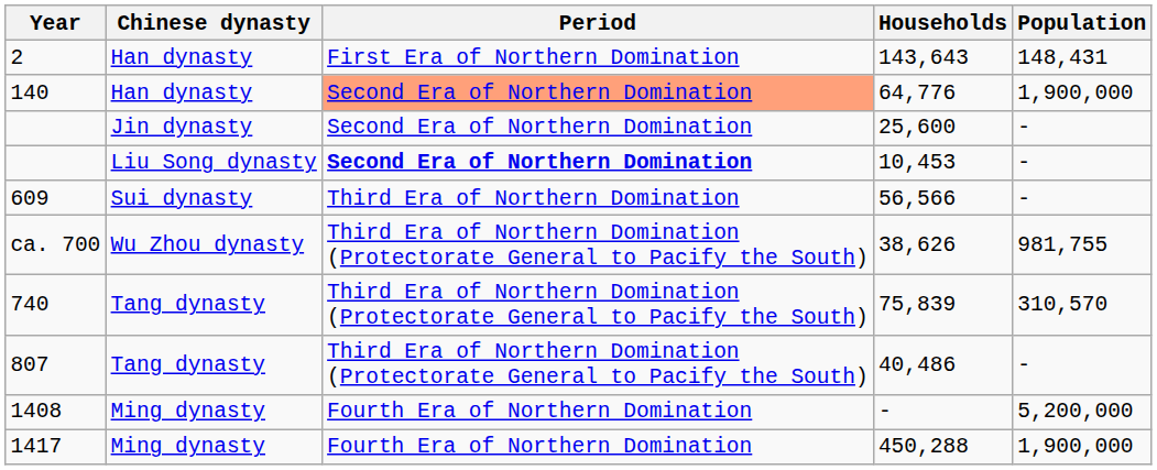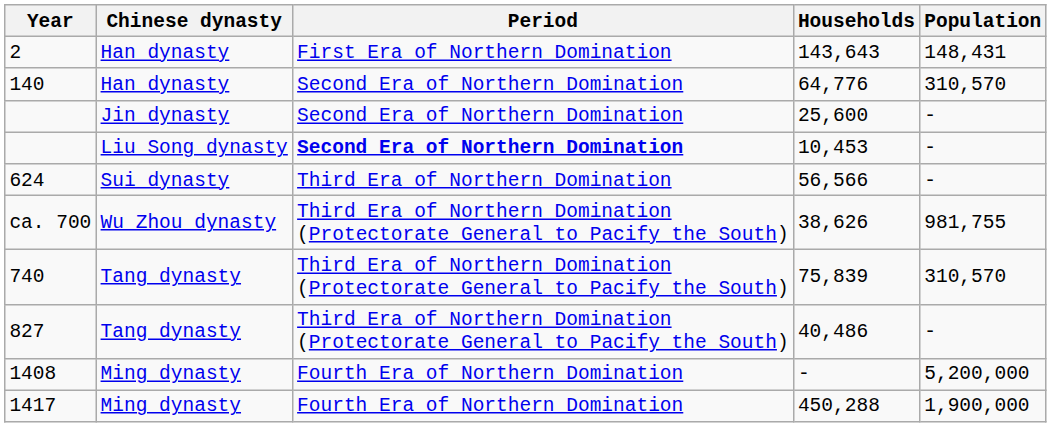64,776 | Period: lightsalmon background -> no background
64,776 | Population: 1,900,000 -> 310,570
56,566 | Year: 609 -> 624
40,486 | Year: 807 -> 827
